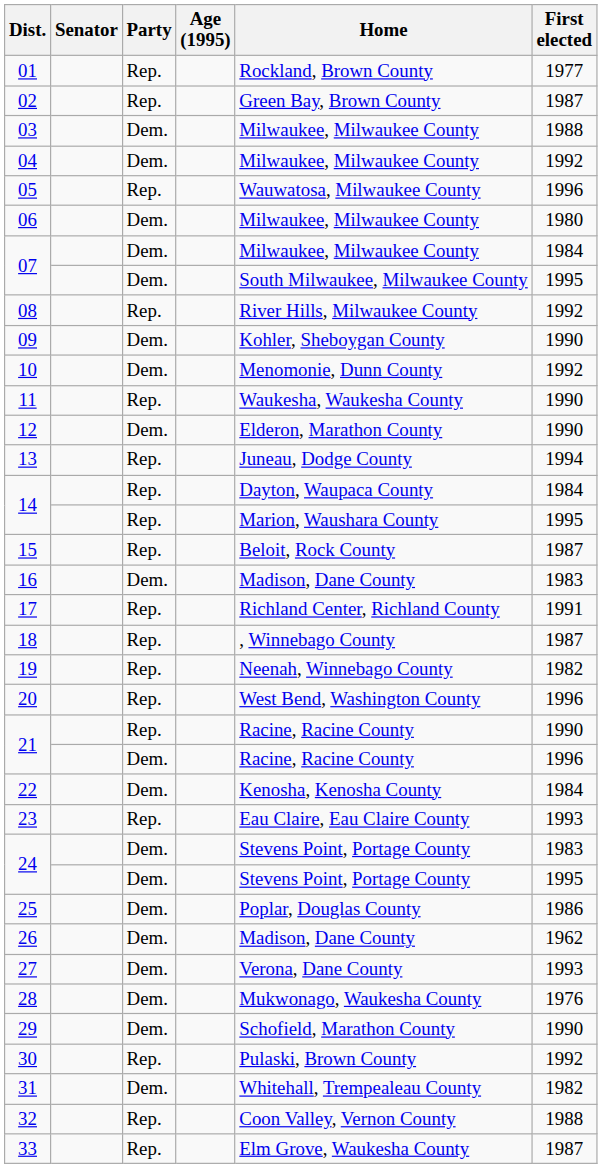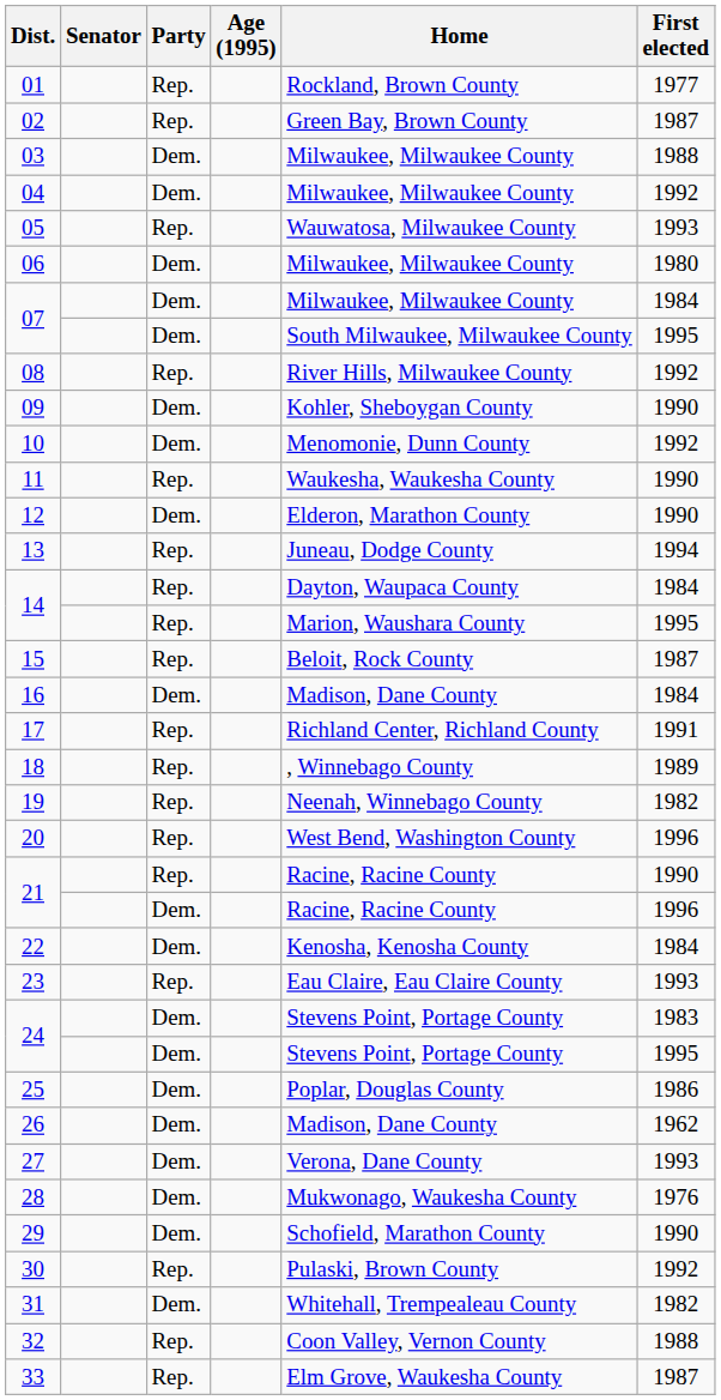05 | First elected: 1996 -> 1993
16 | First elected: 1983 -> 1984
18 | First elected: 1987 -> 1989
